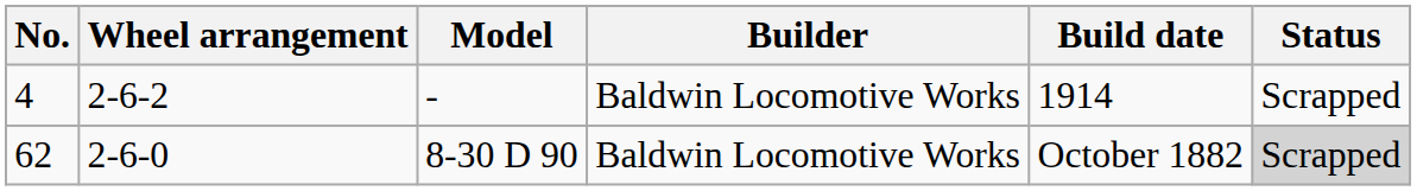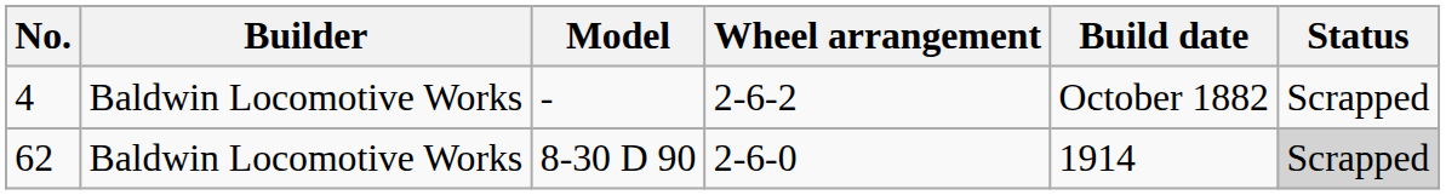columns swapped: Wheel arrangement <-> Builder
4 | Build date: 1914 -> October 1882
62 | Build date: October 1882 -> 1914
